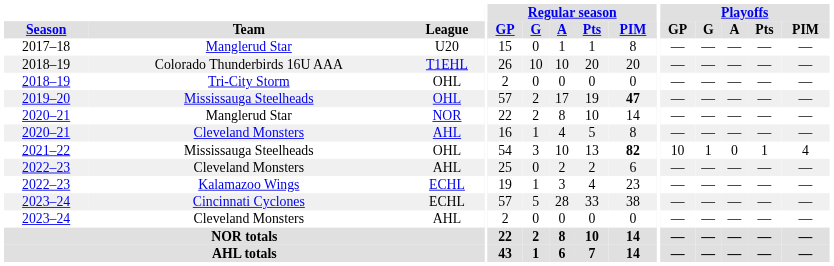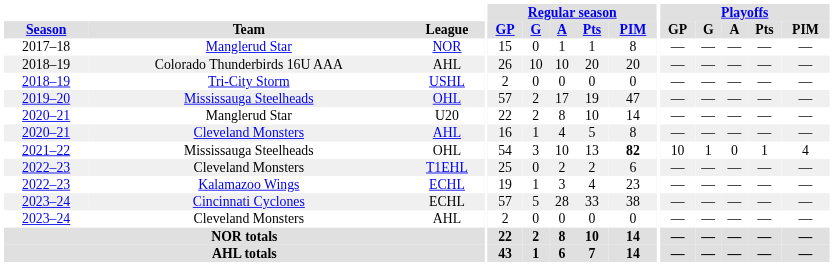2017–18 | League: U20 -> NOR
2018–19 / Colorado Thunderbirds 16U AAA | League: T1EHL -> AHL
2018–19 / Tri-City Storm | League: OHL -> USHL
2019–20 | Regular season / PIM: bold -> normal
2020–21 / Manglerud Star | League: NOR -> U20
2022–23 / Cleveland Monsters | League: AHL -> T1EHL
